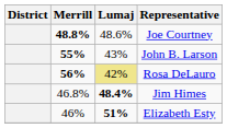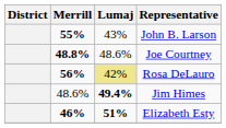rows swapped: John B. Larson <-> Joe Courtney
Jim Himes | Merrill: 46.8% -> 48.6%
Jim Himes | Lumaj: 48.4% -> 49.4%
Elizabeth Esty | Merrill: normal -> bold
